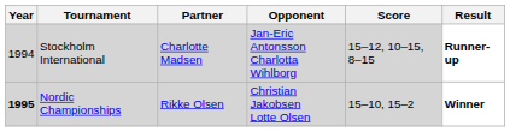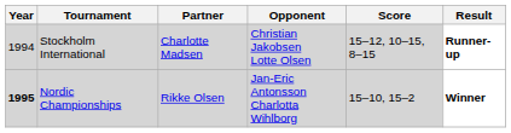Stockholm International | Opponent: Jan-Eric Antonsson Charlotta Wihlborg -> Christian Jakobsen Lotte Olsen
Nordic Championships | Opponent: Christian Jakobsen Lotte Olsen -> Jan-Eric Antonsson Charlotta Wihlborg
